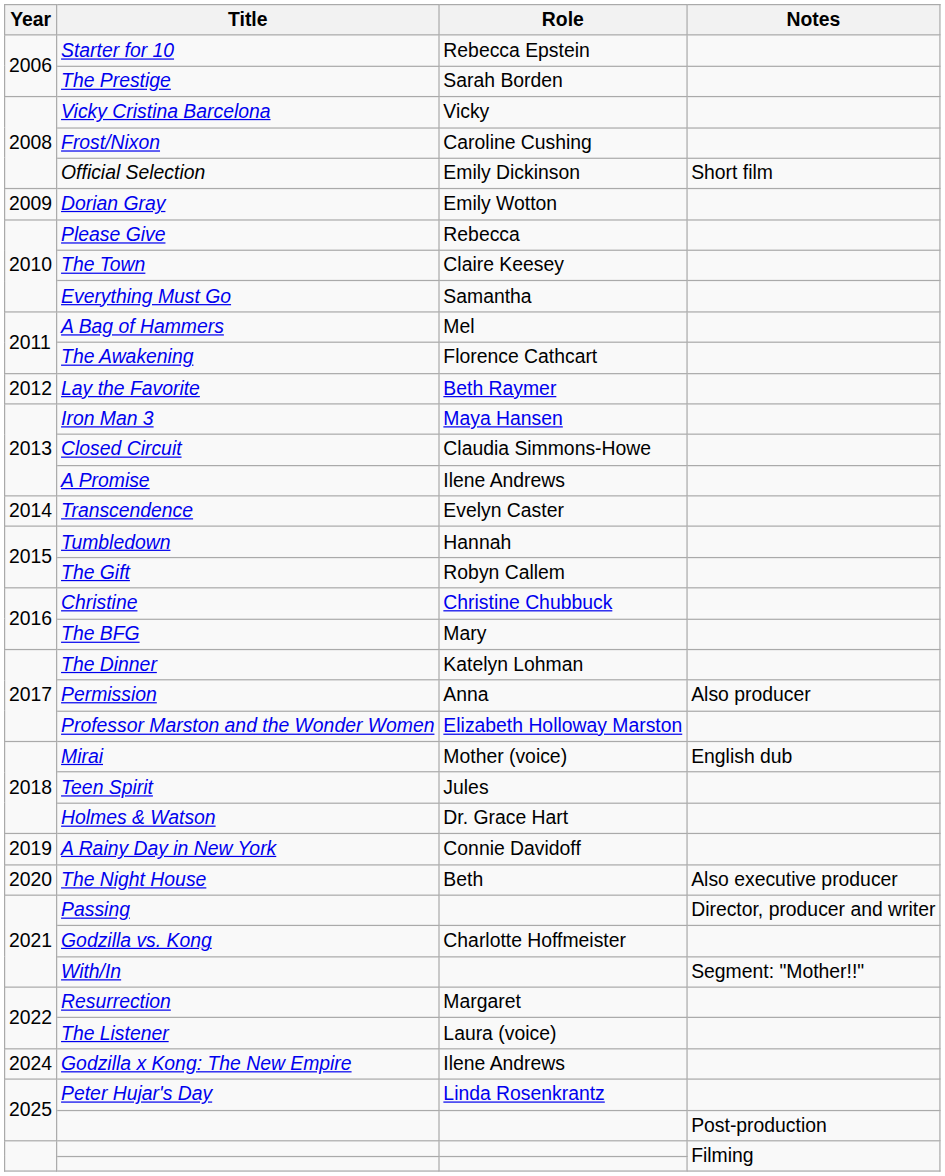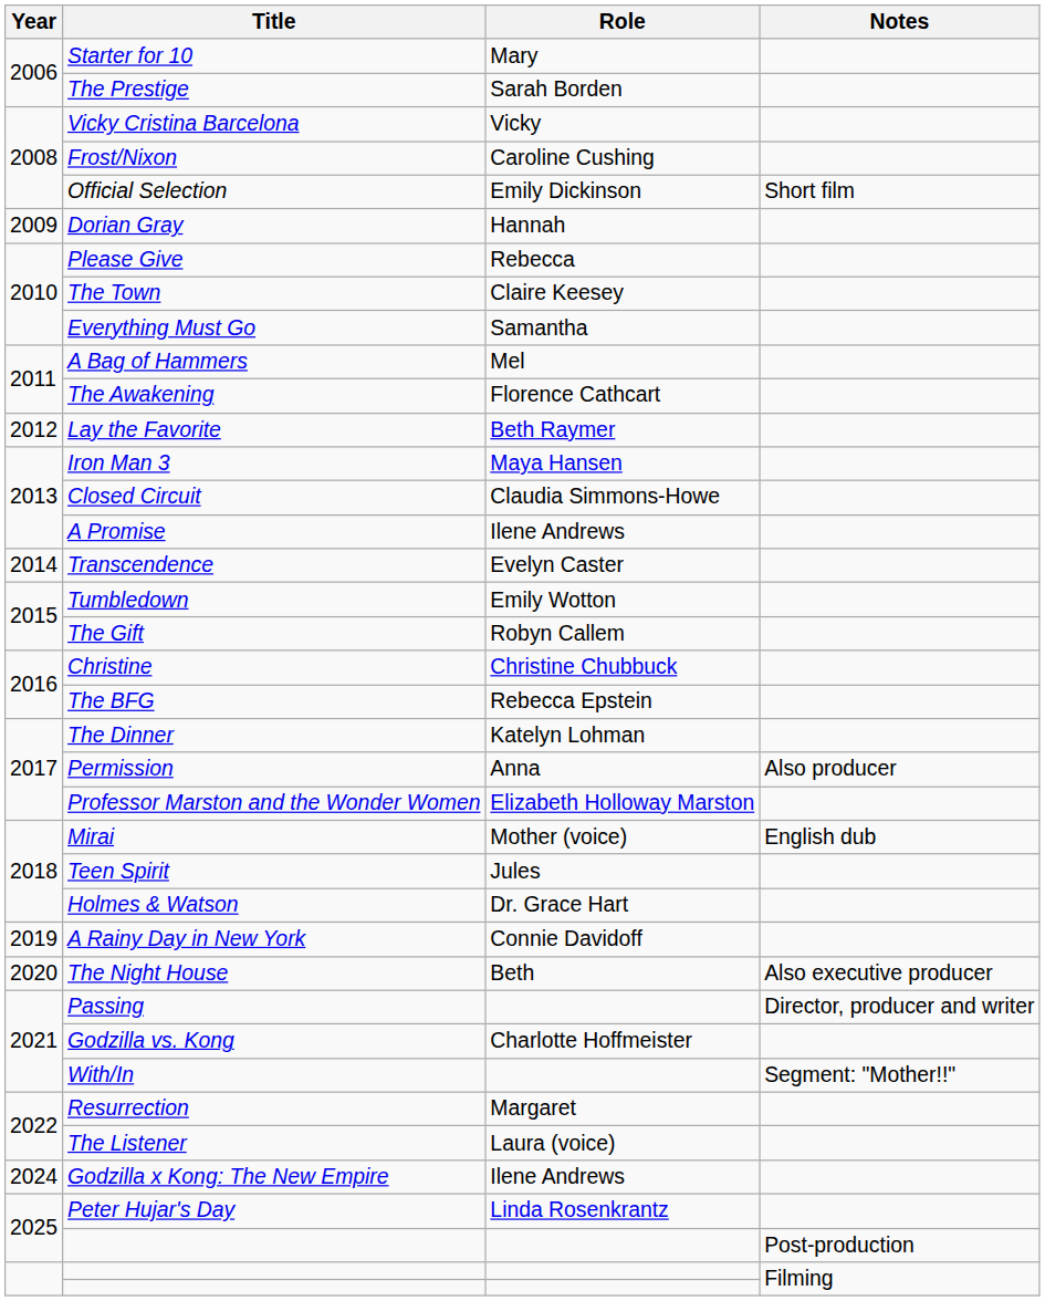Starter for 10 | Role: Rebecca Epstein -> Mary
Dorian Gray | Role: Emily Wotton -> Hannah
Tumbledown | Role: Hannah -> Emily Wotton
The BFG | Role: Mary -> Rebecca Epstein
